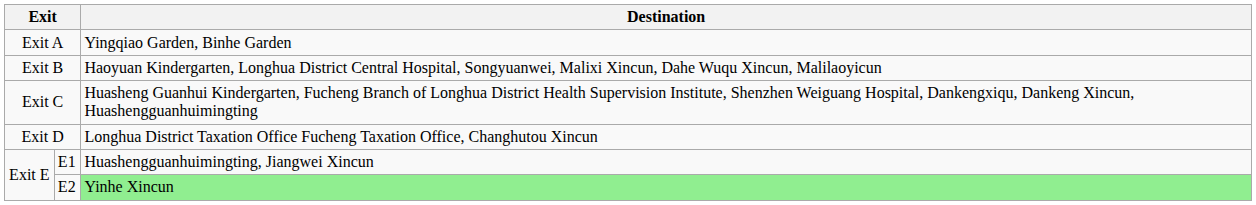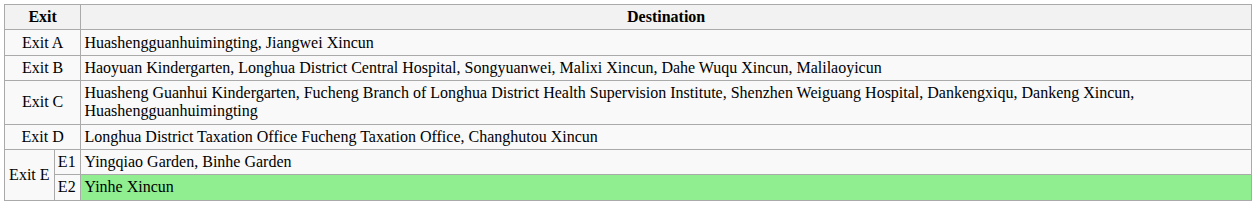Exit A | Destination: Yingqiao Garden, Binhe Garden -> Huashengguanhuimingting, Jiangwei Xincun
E1 | Destination: Huashengguanhuimingting, Jiangwei Xincun -> Yingqiao Garden, Binhe Garden
